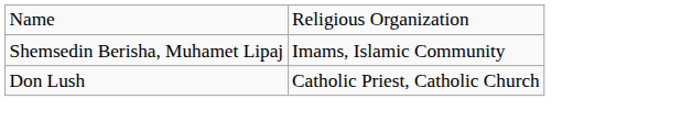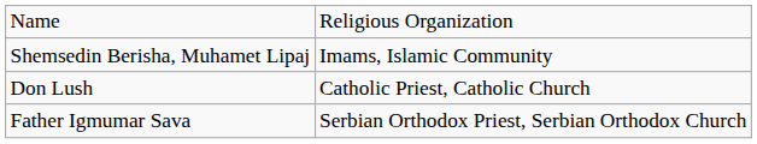+ row: Father Igmumar Sava | Serbian Orthodox Priest, Serbian Orthodox Church
